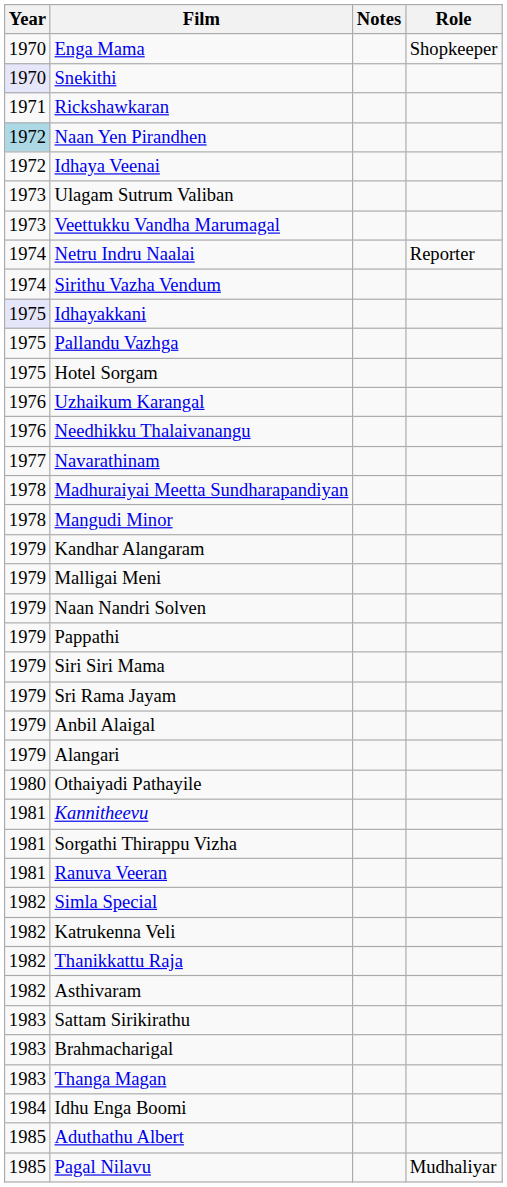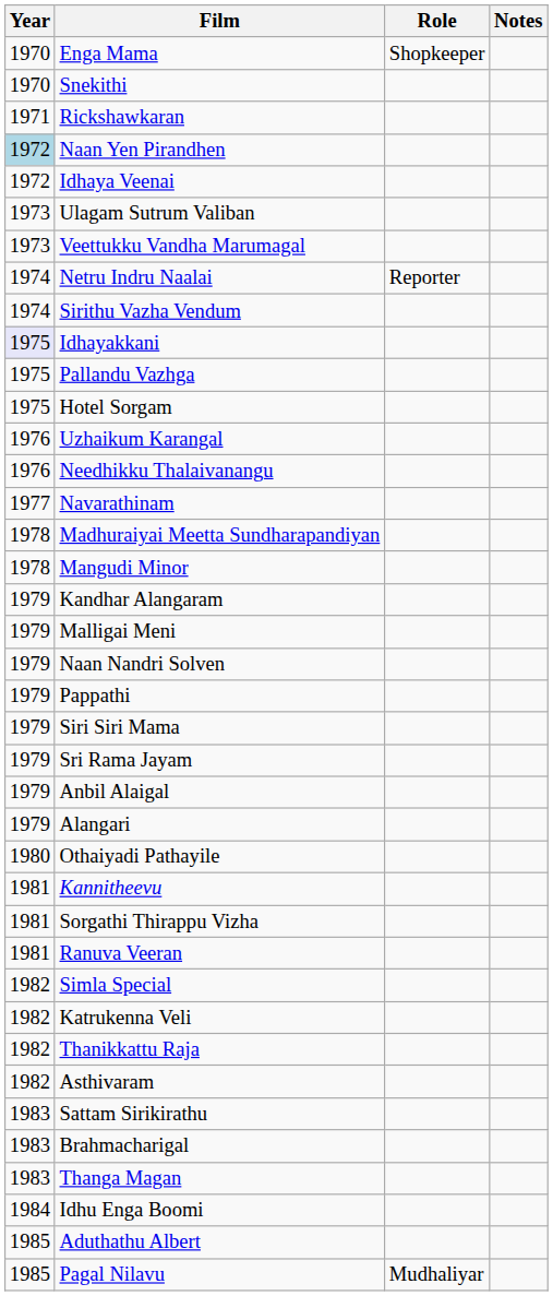columns swapped: Role <-> Notes
Snekithi | Year: lavender background -> no background
